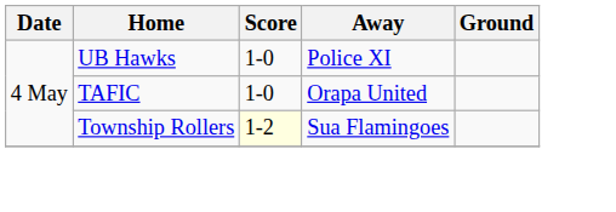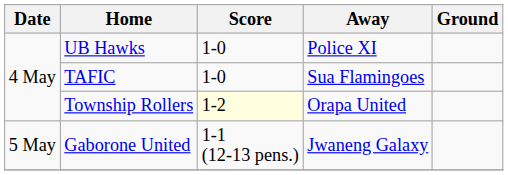TAFIC | Away: Orapa United -> Sua Flamingoes
Township Rollers | Away: Sua Flamingoes -> Orapa United
+ row: 5 May | Gaborone United | 1-1 (12-13 pens.) | Jwaneng Galaxy
